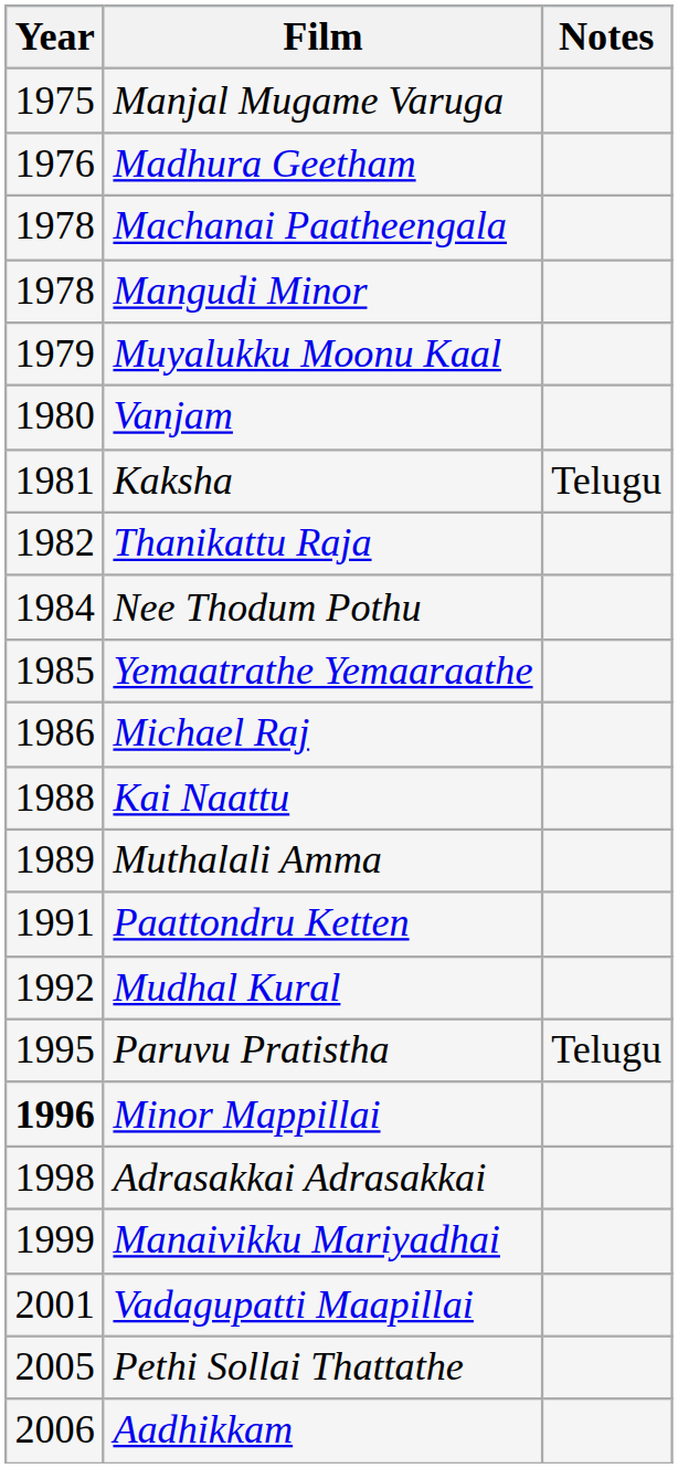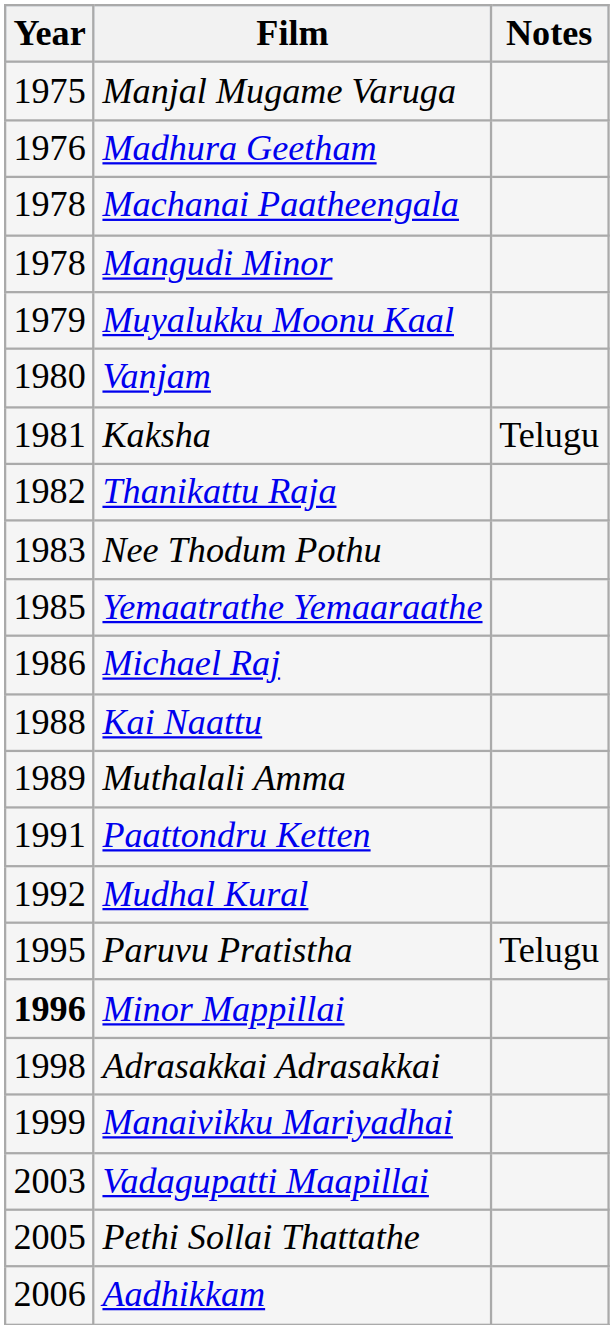Nee Thodum Pothu | Year: 1984 -> 1983
Vadagupatti Maapillai | Year: 2001 -> 2003
